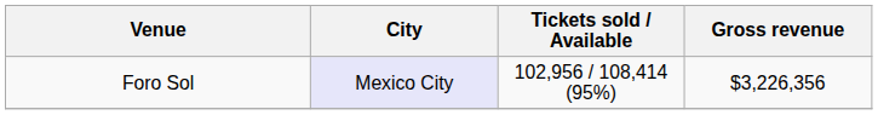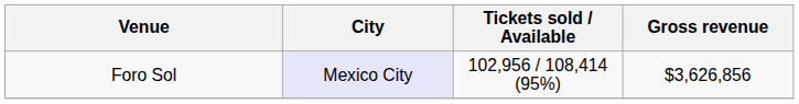Foro Sol | Gross revenue: $3,226,356 -> $3,626,856
